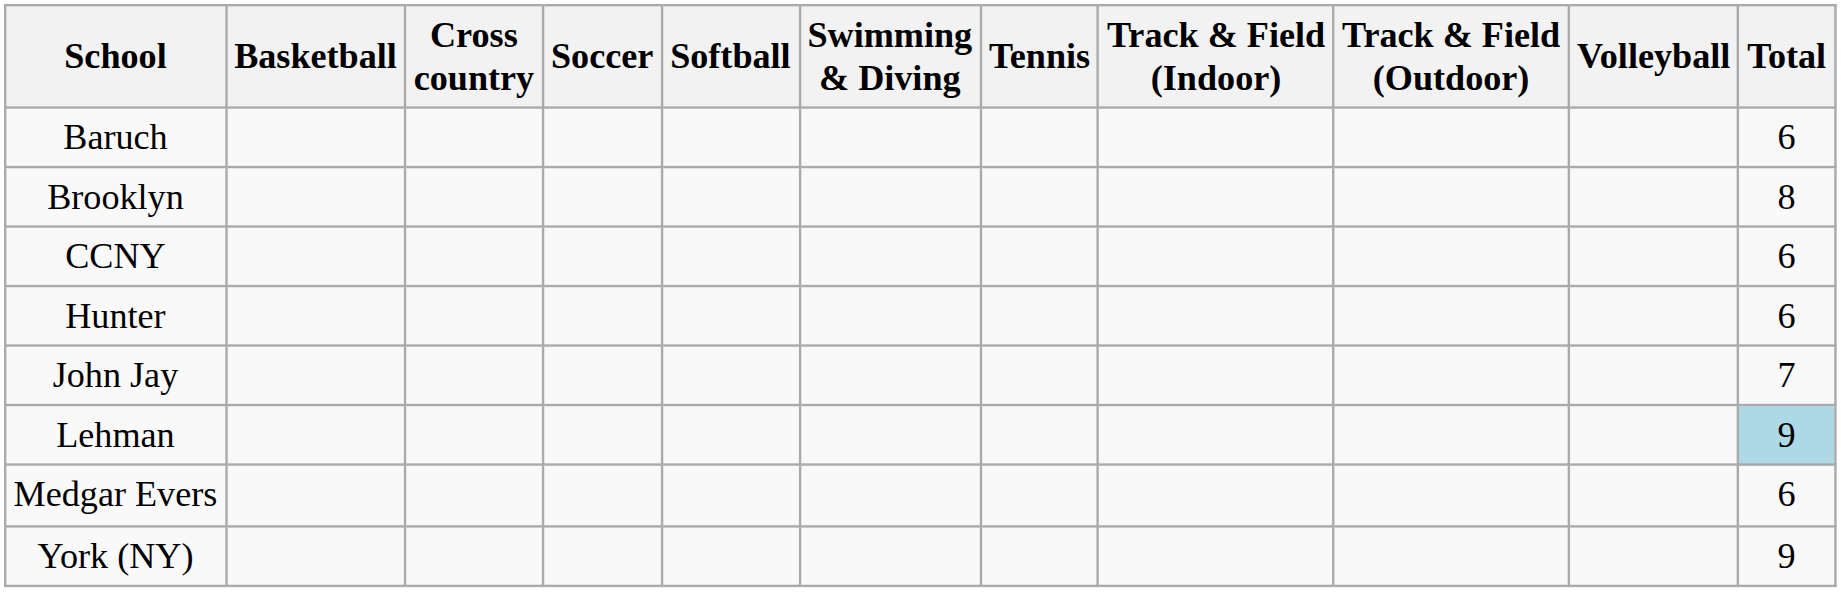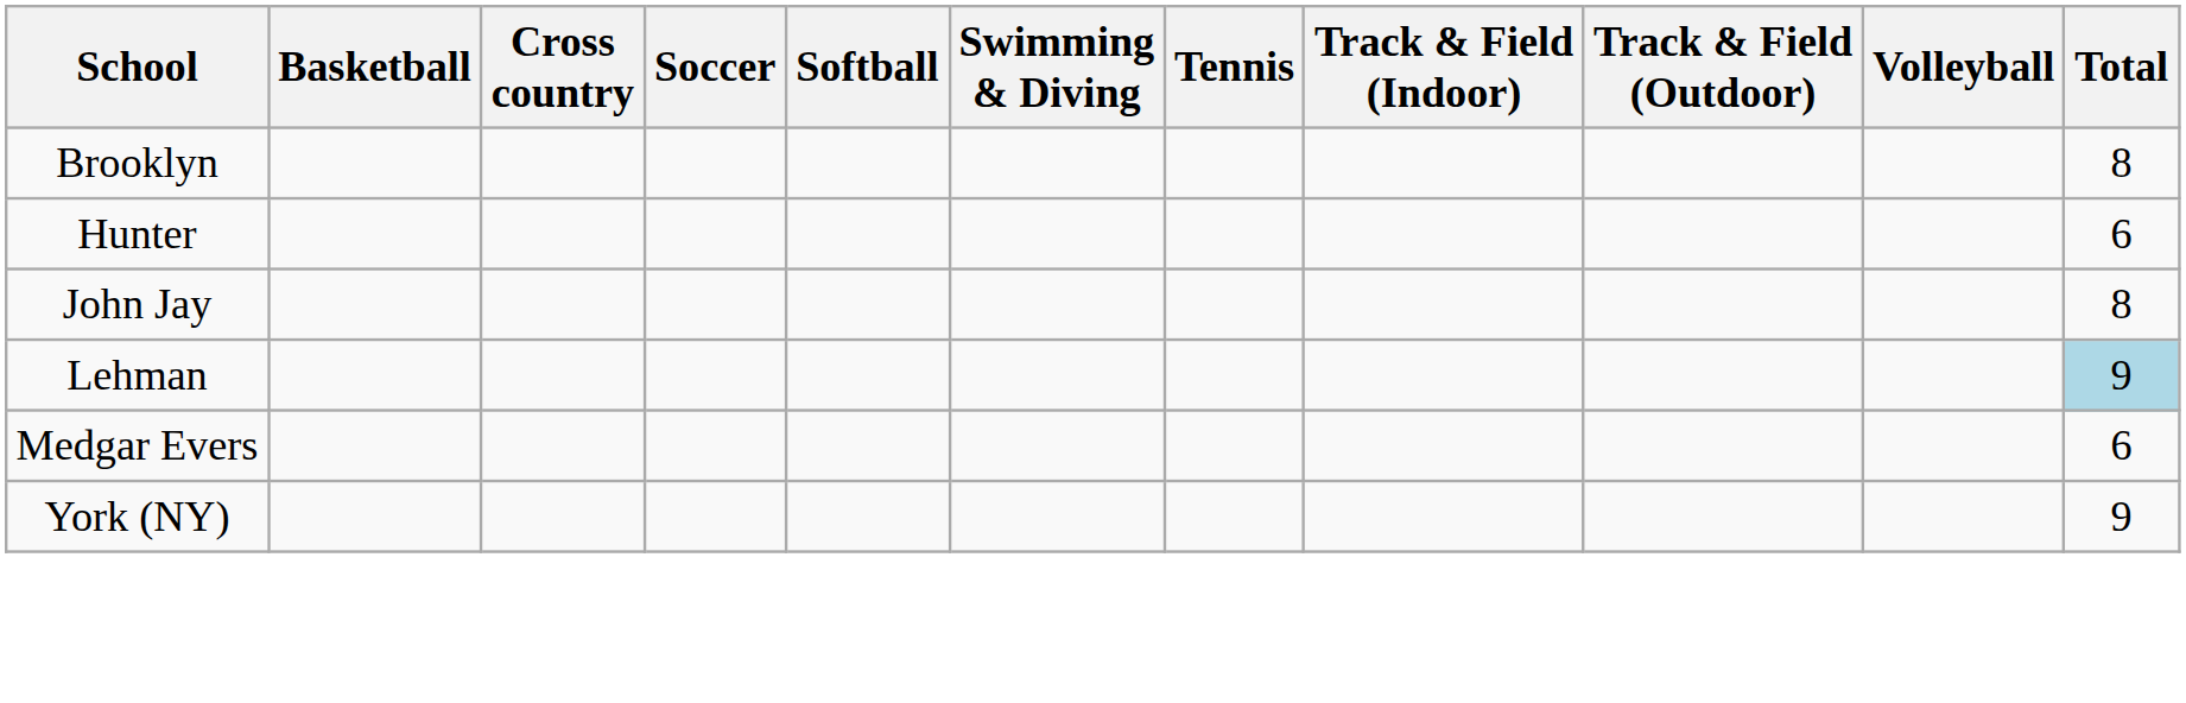- row: Baruch | 6
- row: CCNY | 6
John Jay | Total: 7 -> 8
